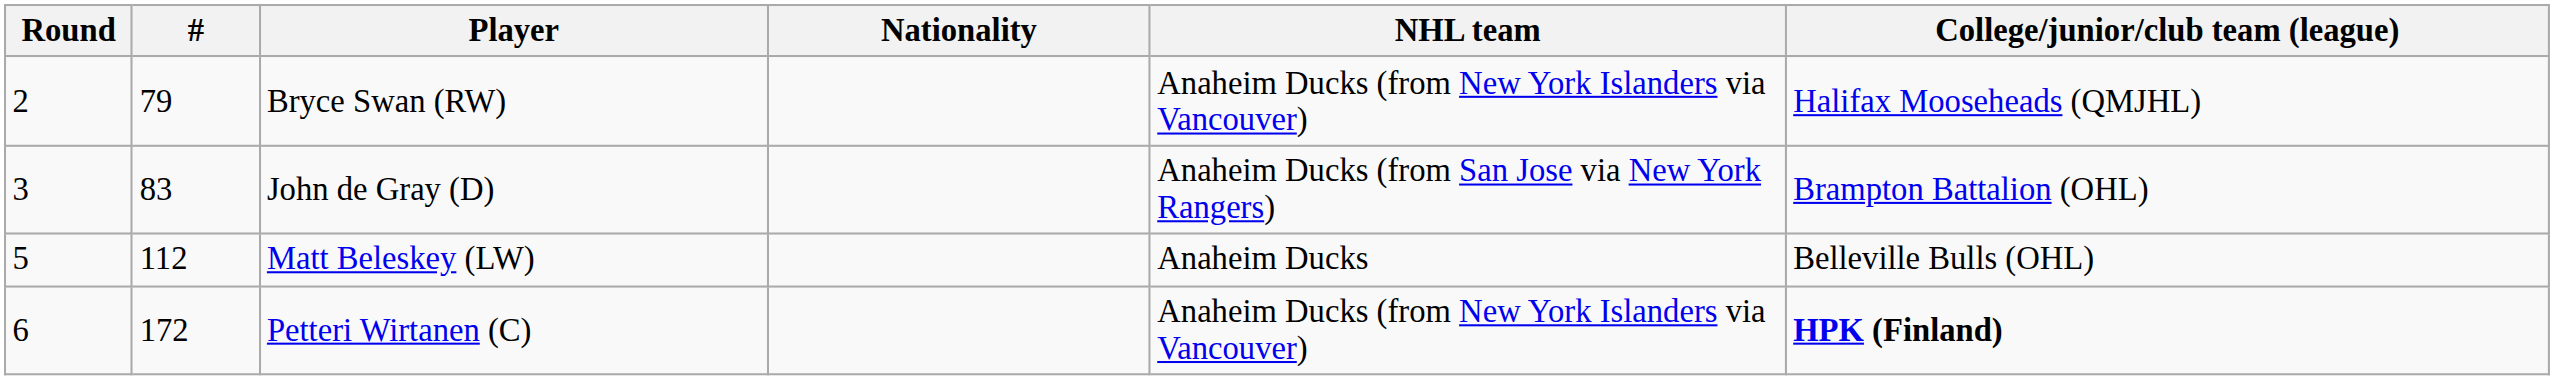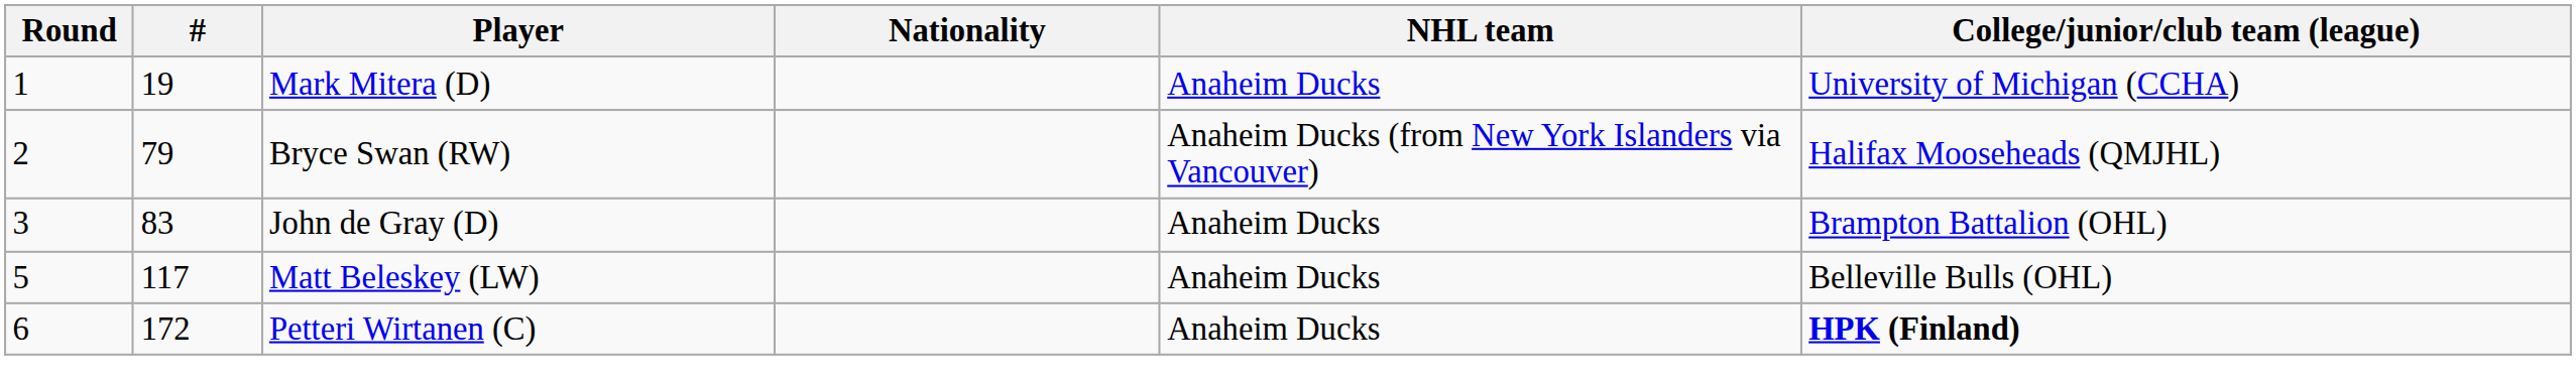+ row: 1 | 19 | Mark Mitera (D) | Anaheim Ducks | University of Michigan (CCHA)
John de Gray (D) | NHL team: Anaheim Ducks (from San Jose via New York Rangers) -> Anaheim Ducks
Matt Beleskey (LW) | #: 112 -> 117
Petteri Wirtanen (C) | NHL team: Anaheim Ducks (from New York Islanders via Vancouver) -> Anaheim Ducks
